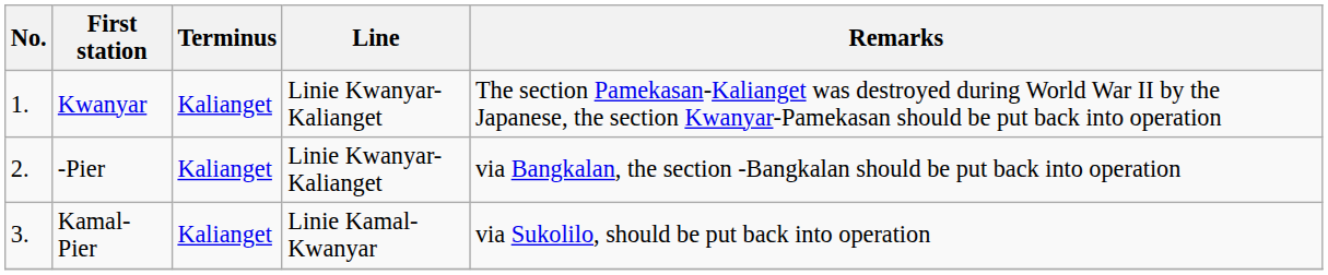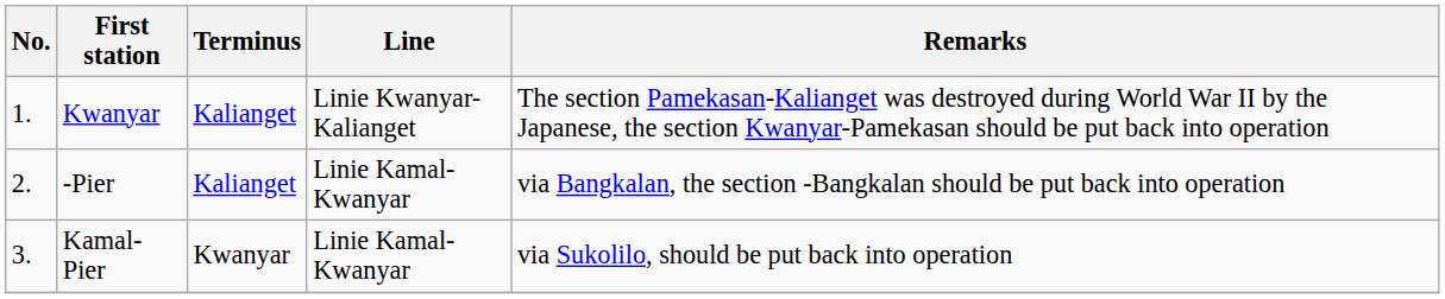-Pier | Line: Linie Kwanyar-Kalianget -> Linie Kamal-Kwanyar
Kamal-Pier | Terminus: Kalianget -> Kwanyar
